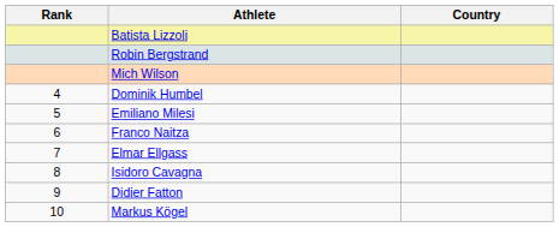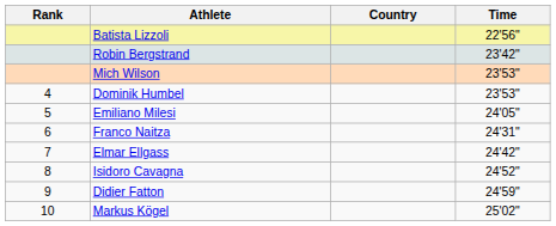+ column: Time | 22'56" | 23'42" | 23'53" | 23'53" | 24'05" | 24'31" | 24'42" | 24'52" | 24'59" | 25'02"
